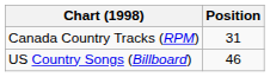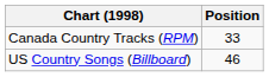Canada Country Tracks (RPM) | Position: 31 -> 33
